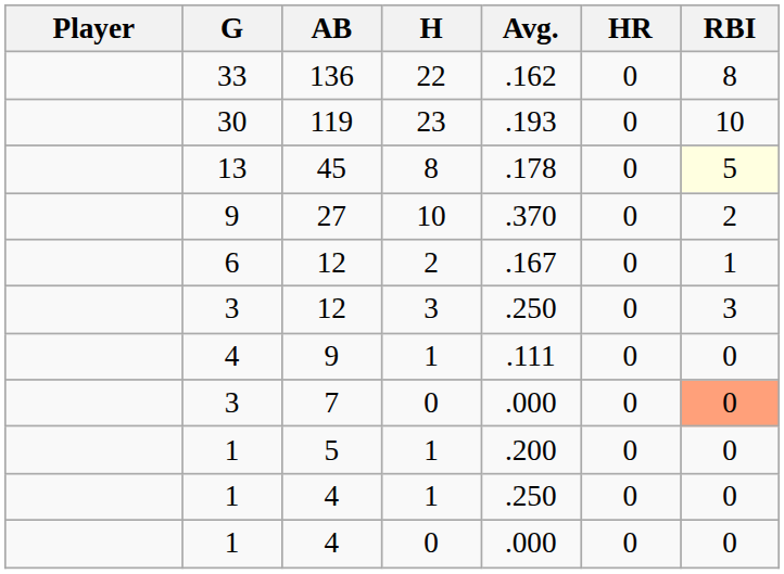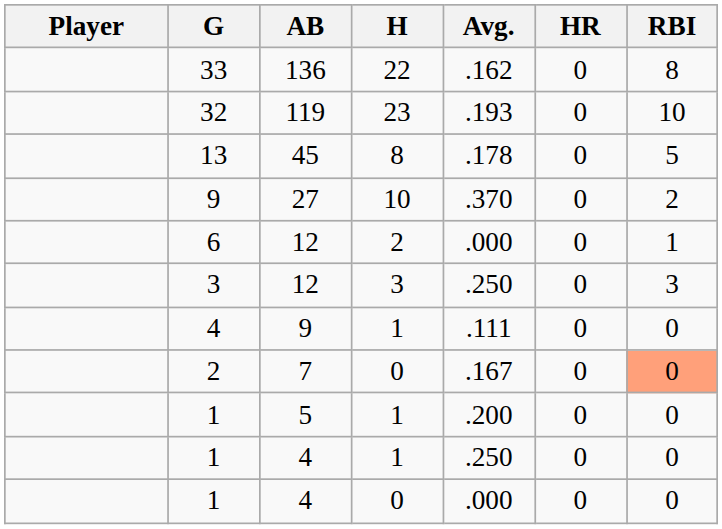119 | G: 30 -> 32
45 | RBI: lightyellow background -> no background
12 / 2 | Avg.: .167 -> .000
7 | G: 3 -> 2
7 | Avg.: .000 -> .167
